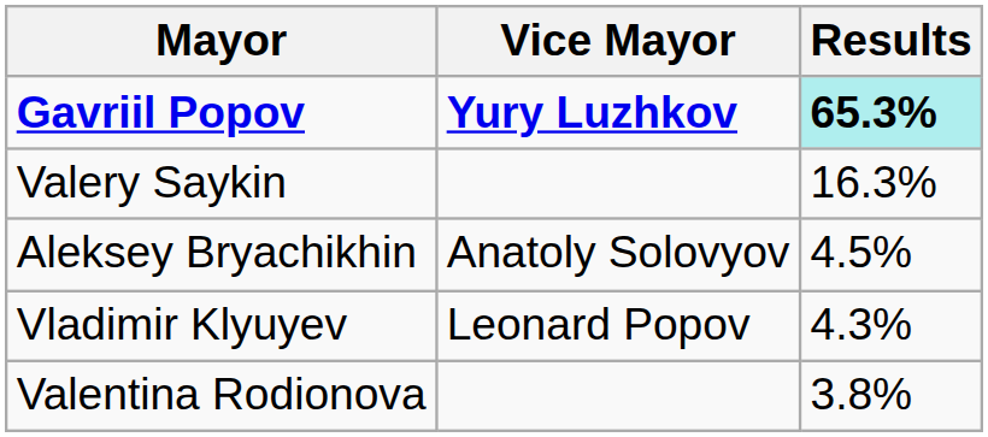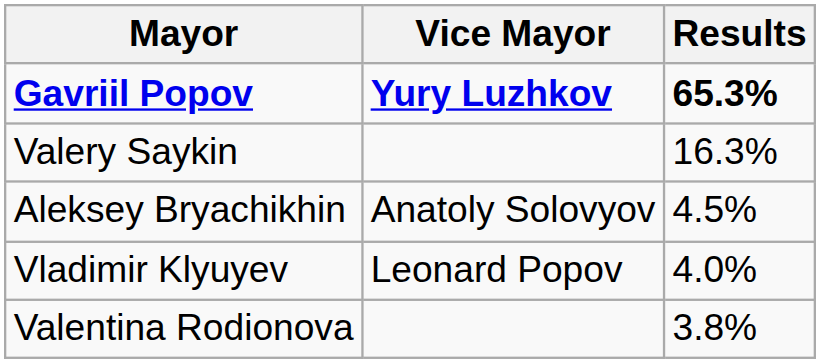Gavriil Popov | Results: paleturquoise background -> no background
Vladimir Klyuyev | Results: 4.3% -> 4.0%
